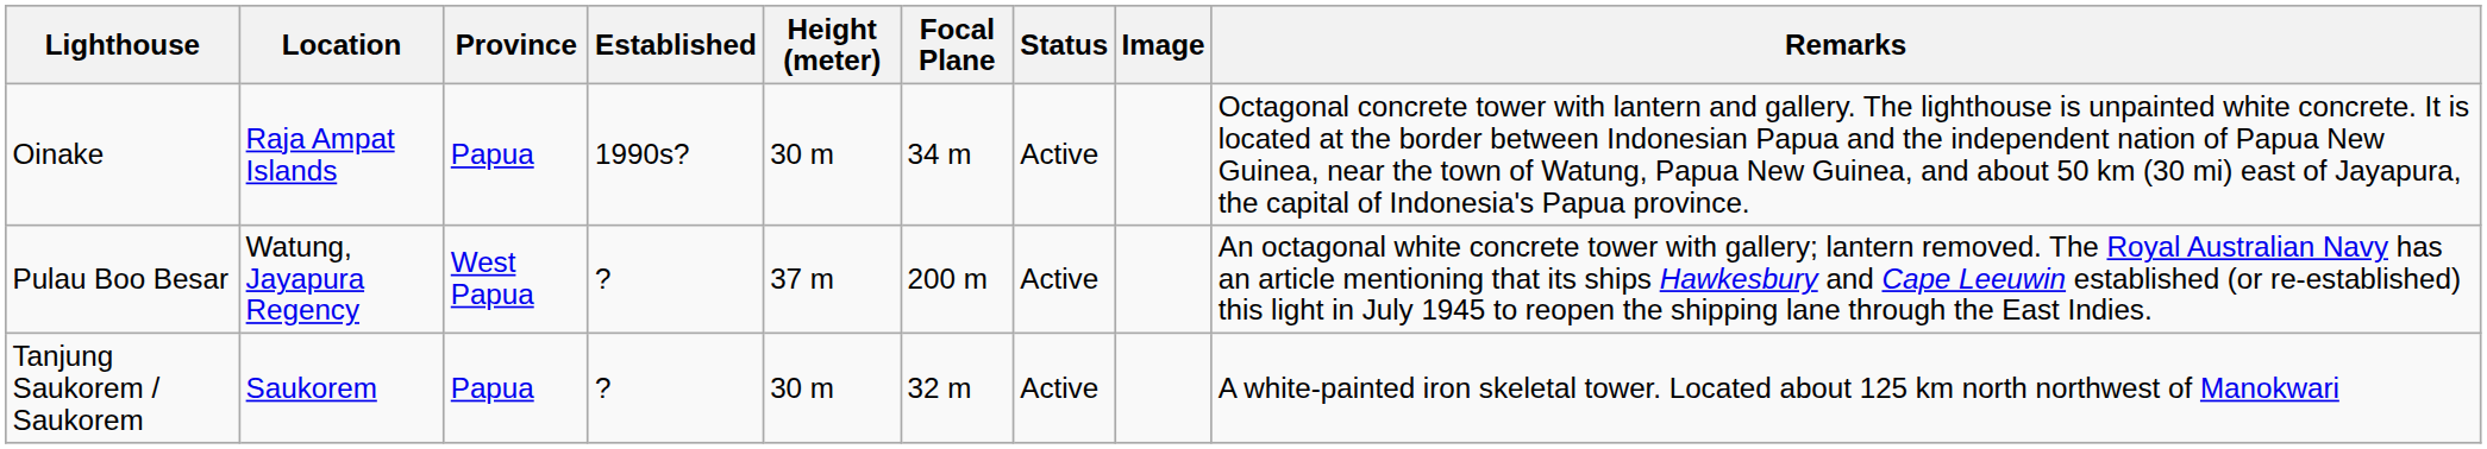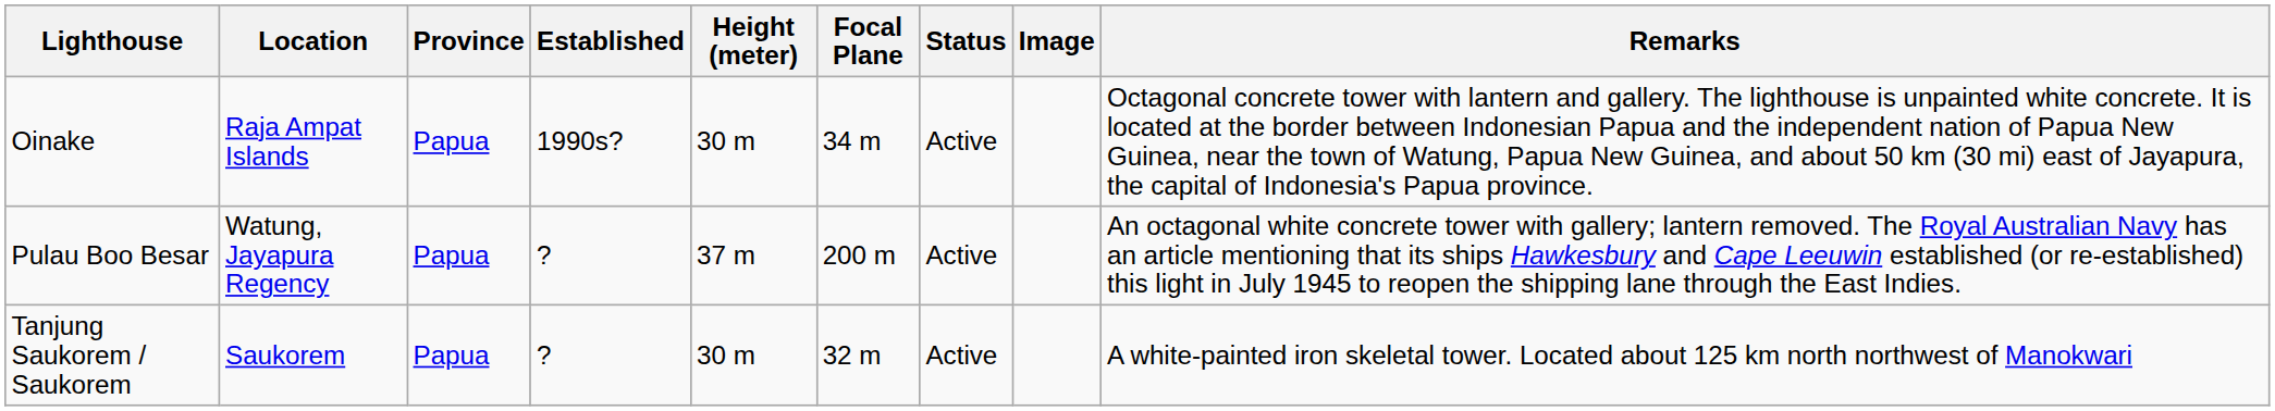Pulau Boo Besar | Province: West Papua -> Papua
